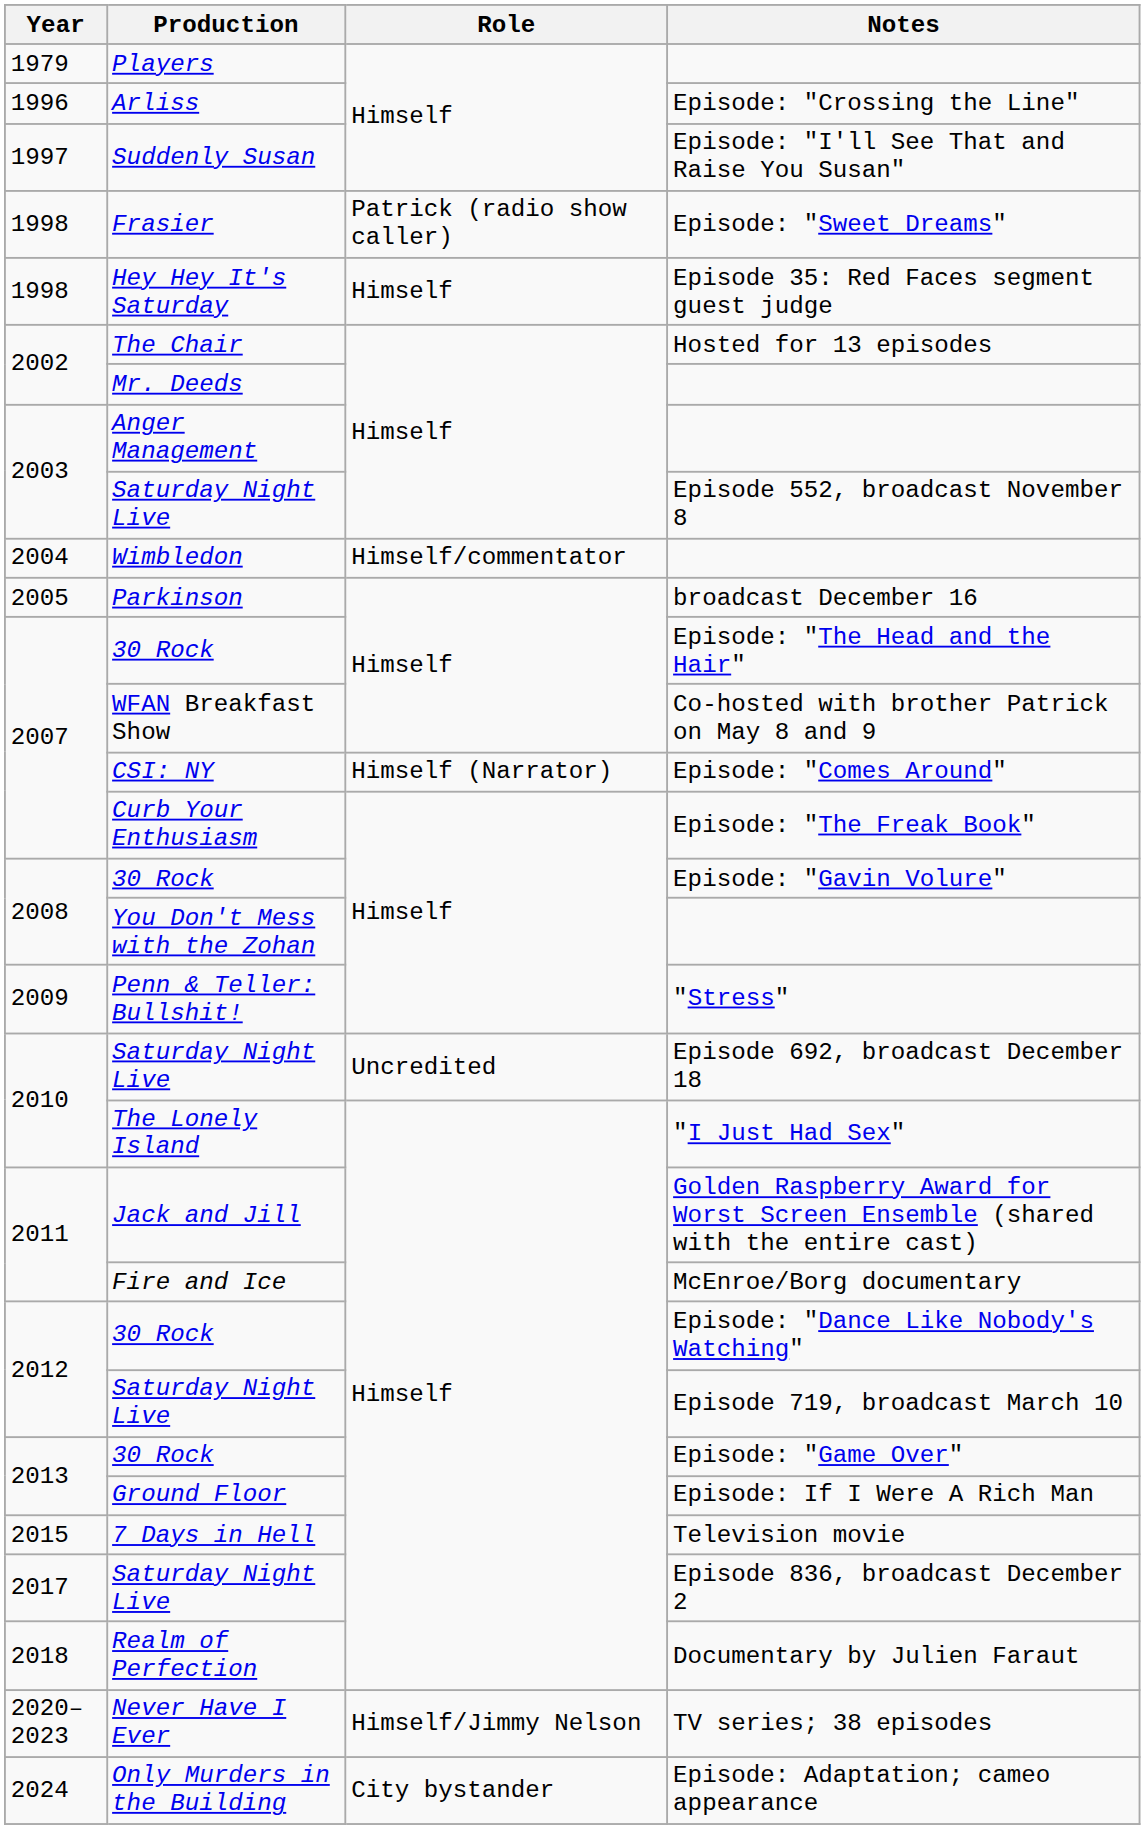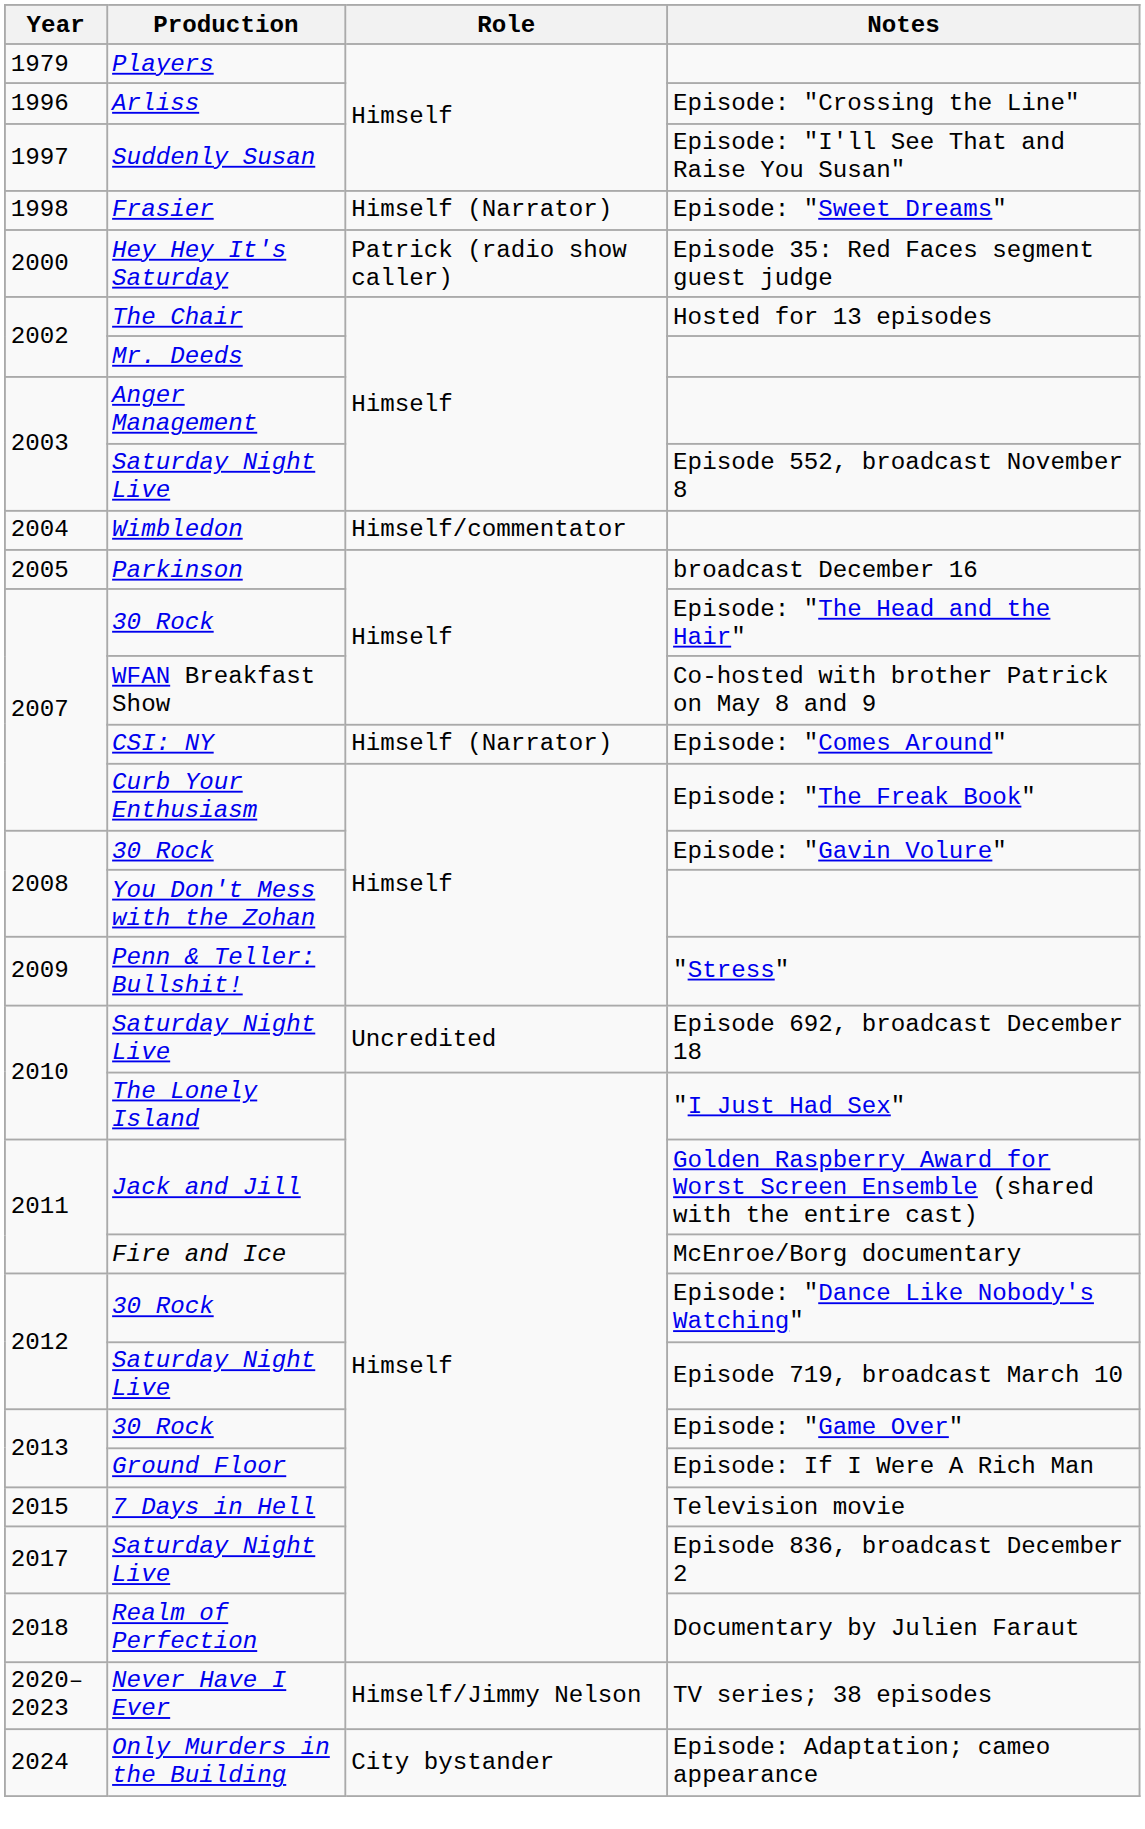Episode: "Sweet Dreams" | Role: Patrick (radio show caller) -> Himself (Narrator)
Episode 35: Red Faces segment guest judge | Year: 1998 -> 2000
Episode 35: Red Faces segment guest judge | Role: Himself -> Patrick (radio show caller)
